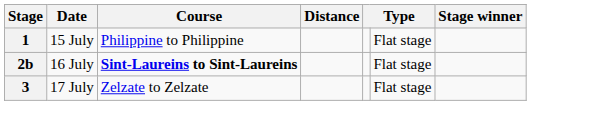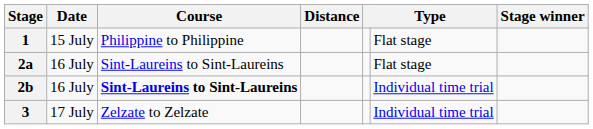+ row: 2a | 16 July | Sint-Laureins to Sint-Laureins | Flat stage
2b | column 6: Flat stage -> Individual time trial
3 | column 6: Flat stage -> Individual time trial
